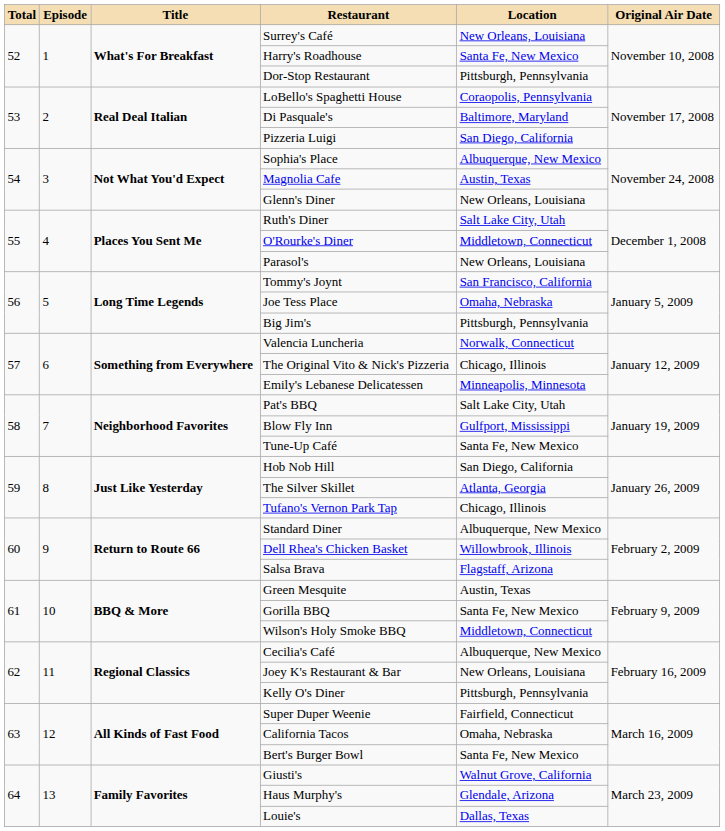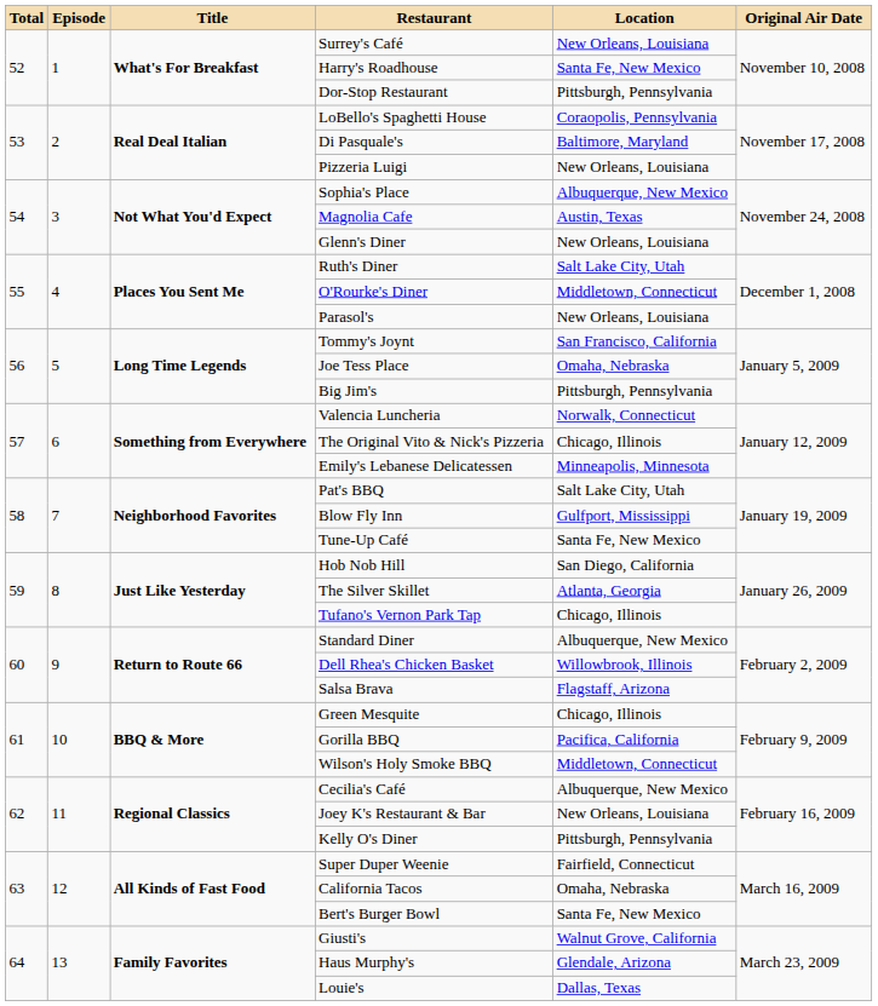Pizzeria Luigi | Location: San Diego, California -> New Orleans, Louisiana
Green Mesquite | Location: Austin, Texas -> Chicago, Illinois
Gorilla BBQ | Location: Santa Fe, New Mexico -> Pacifica, California
